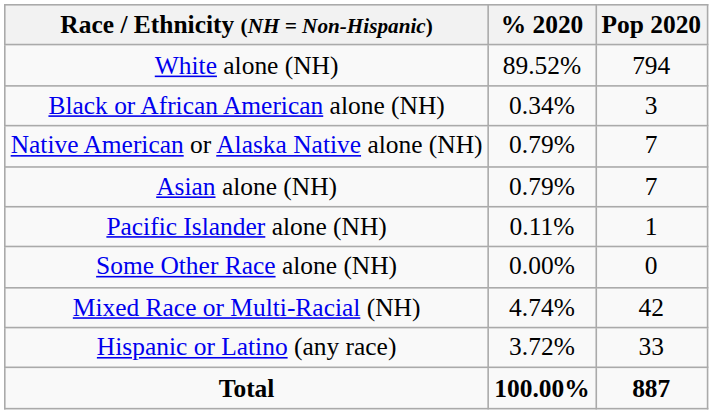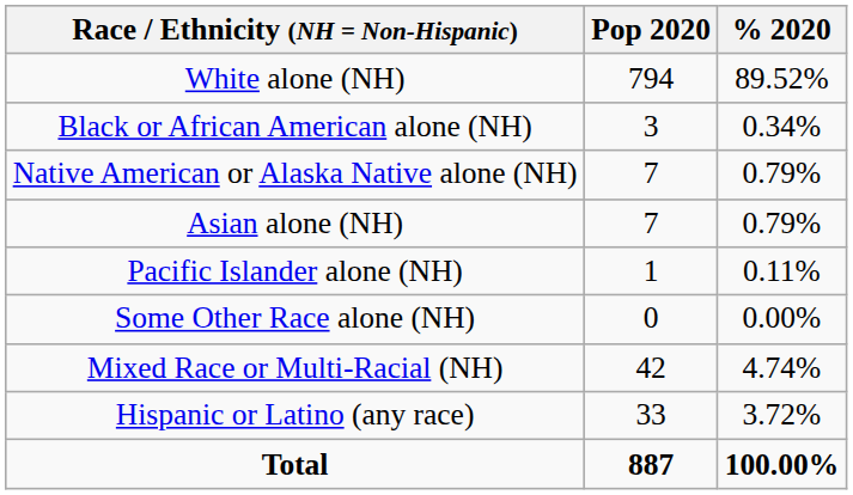columns swapped: Pop 2020 <-> % 2020
